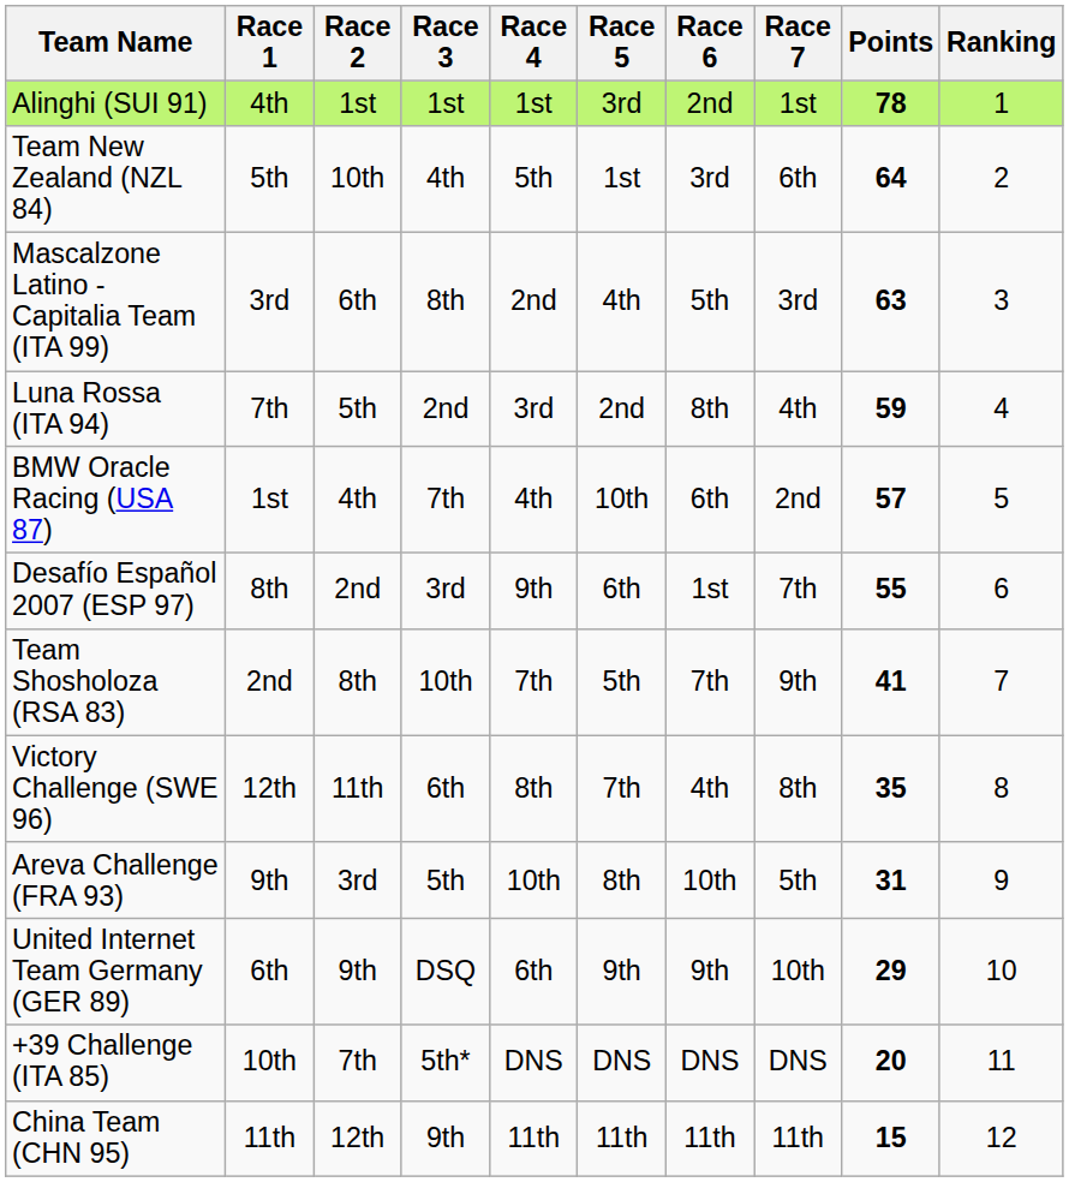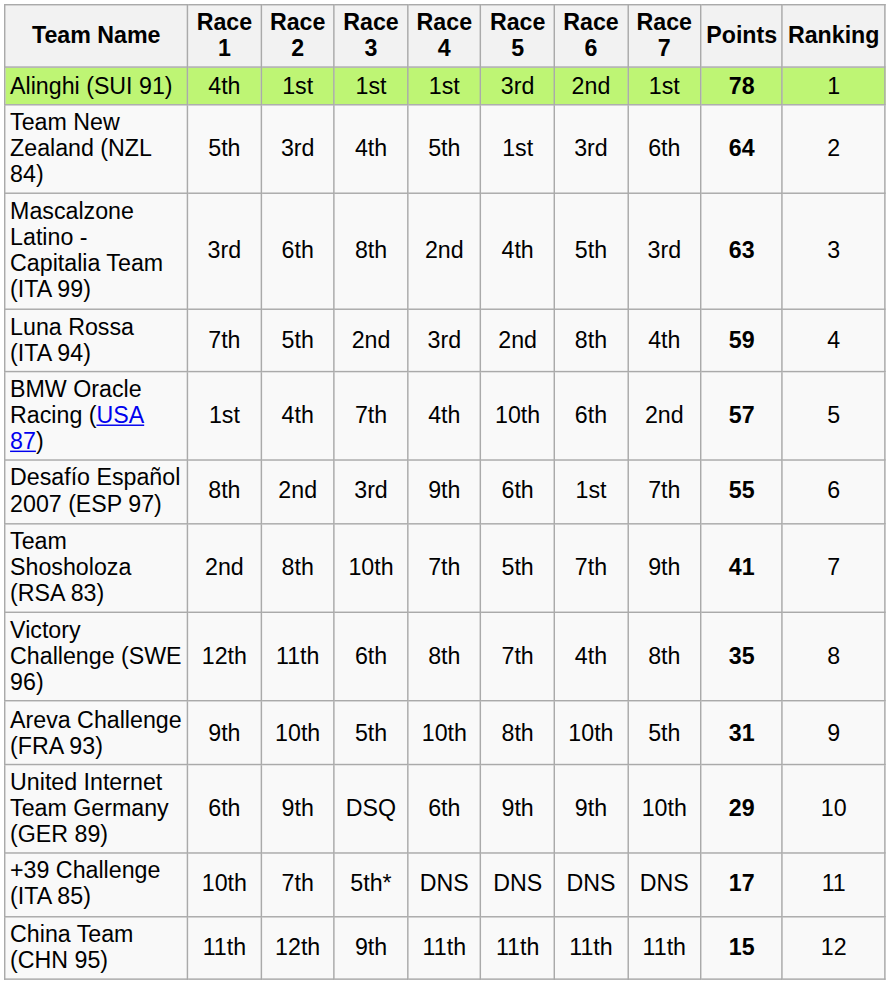Team New Zealand (NZL 84) | Race 2: 10th -> 3rd
Areva Challenge (FRA 93) | Race 2: 3rd -> 10th
+39 Challenge (ITA 85) | Points: 20 -> 17
